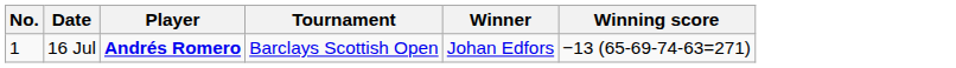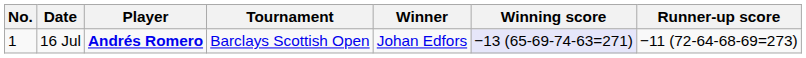+ column: Runner-up score | −11 (72-64-68-69=273)
16 Jul | Winning score: no background -> lavender background
